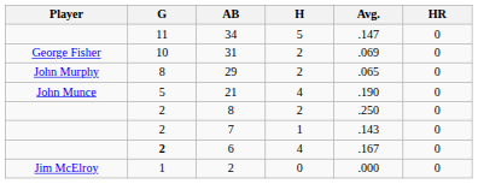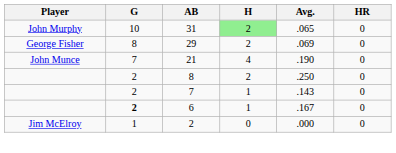- row: 11 | 34 | 5 | .147 | 0
31 | Player: George Fisher -> John Murphy
31 | H: no background -> lightgreen background
31 | Avg.: .069 -> .065
29 | Player: John Murphy -> George Fisher
29 | Avg.: .065 -> .069
21 | G: 5 -> 7
6 | H: 4 -> 1
